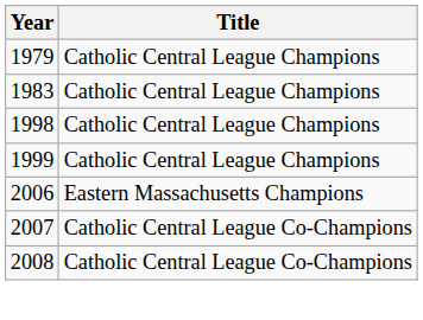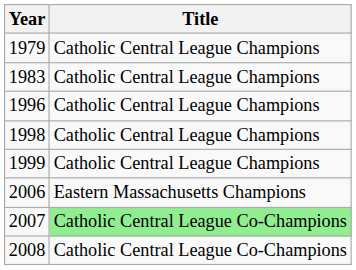+ row: 1996 | Catholic Central League Champions
2007 | Title: no background -> lightgreen background
